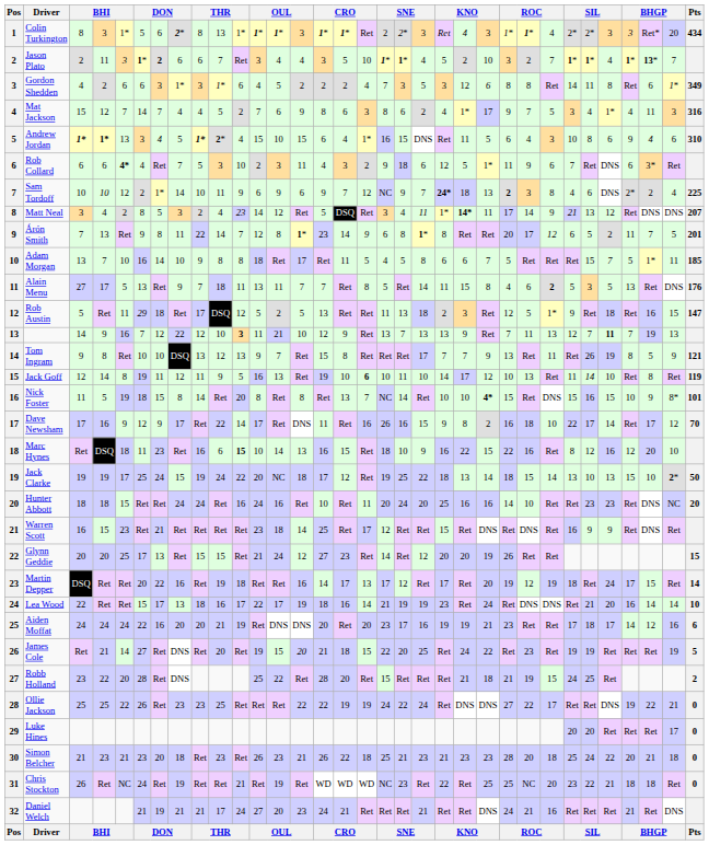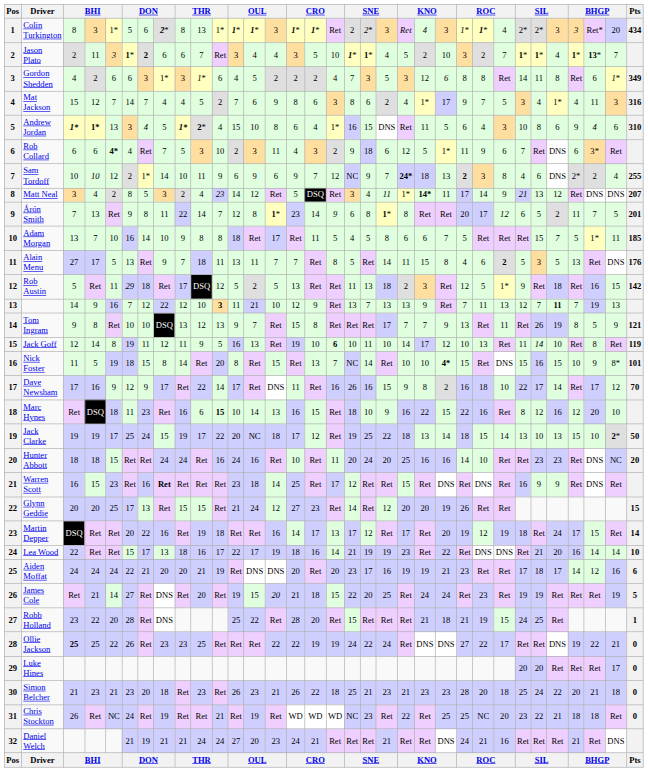Andrew Jordan | column 14: 15 -> 8
Sam Tordoff | Pts: 225 -> 255
Rob Austin | Pts: 147 -> 142
Nick Foster | column 14: 8 -> 15
Jack Clarke | column 10: 24 -> 17
Warren Scott | column 7: 21 -> 16
Warren Scott | column 8: normal -> bold
Lea Wood | column 23: 24 -> 22
Aiden Moffat | column 7: 16 -> 21
James Cole | column 23: 22 -> 24
Robb Holland | Pts: 2 -> 1
Ollie Jackson | column 3: normal -> bold
Daniel Welch | column 10: 17 -> 24
